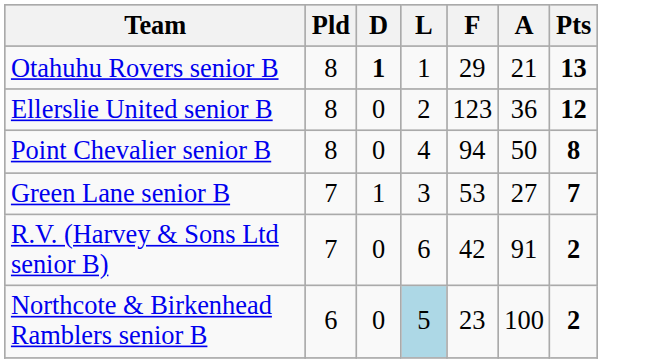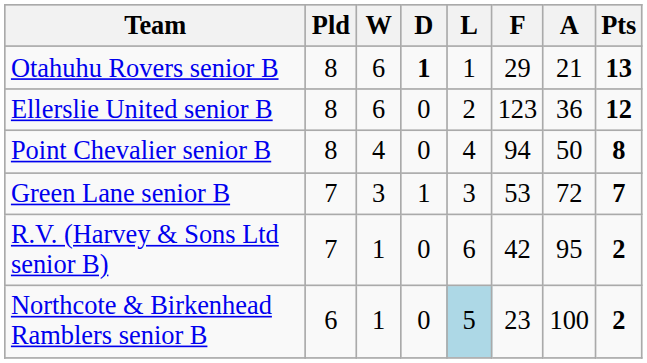+ column: W | 6 | 6 | 4 | 3 | 1 | 1
Green Lane senior B | A: 27 -> 72
R.V. (Harvey & Sons Ltd senior B) | A: 91 -> 95
